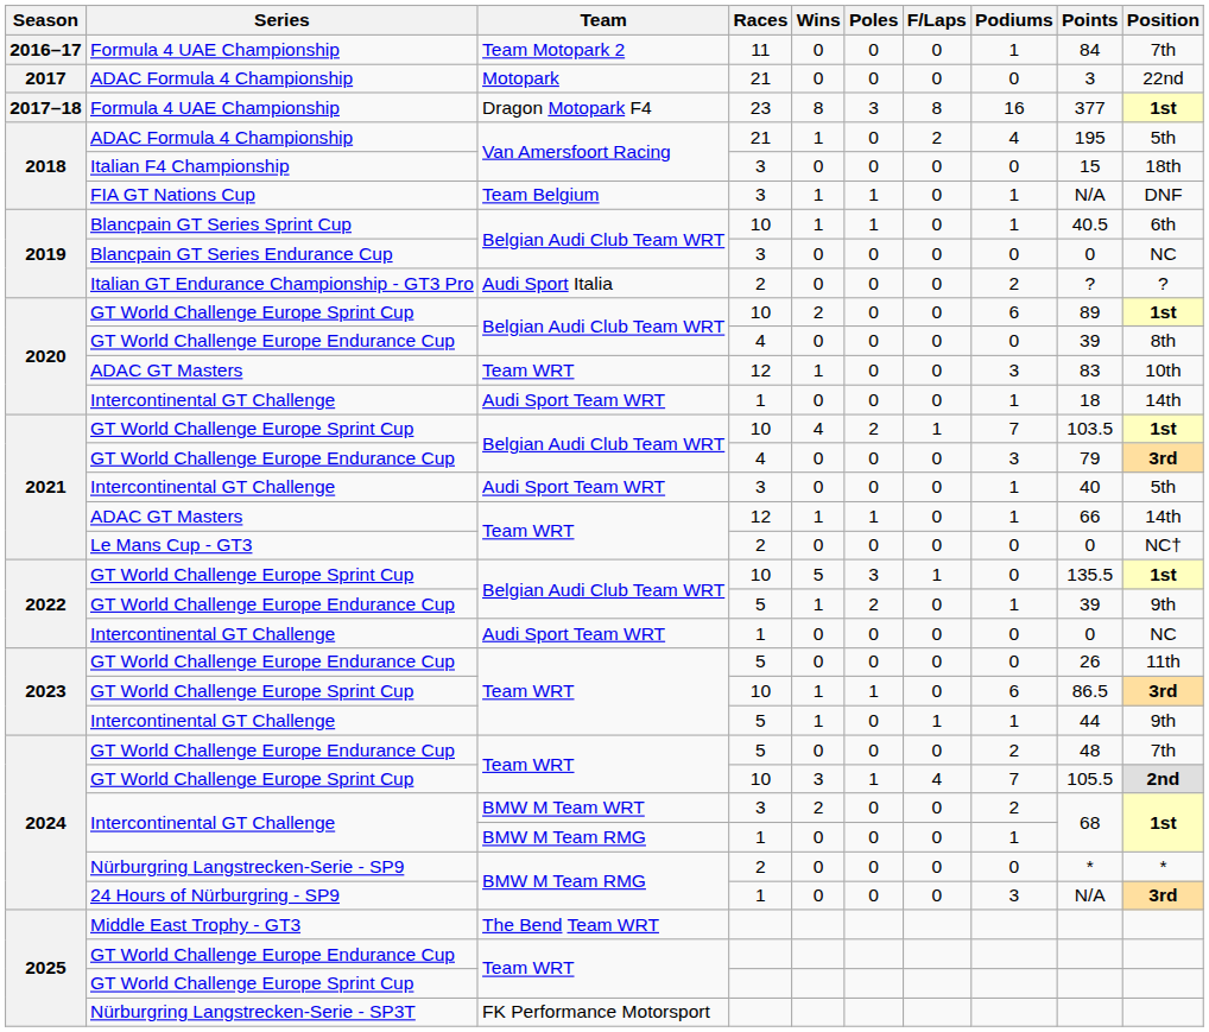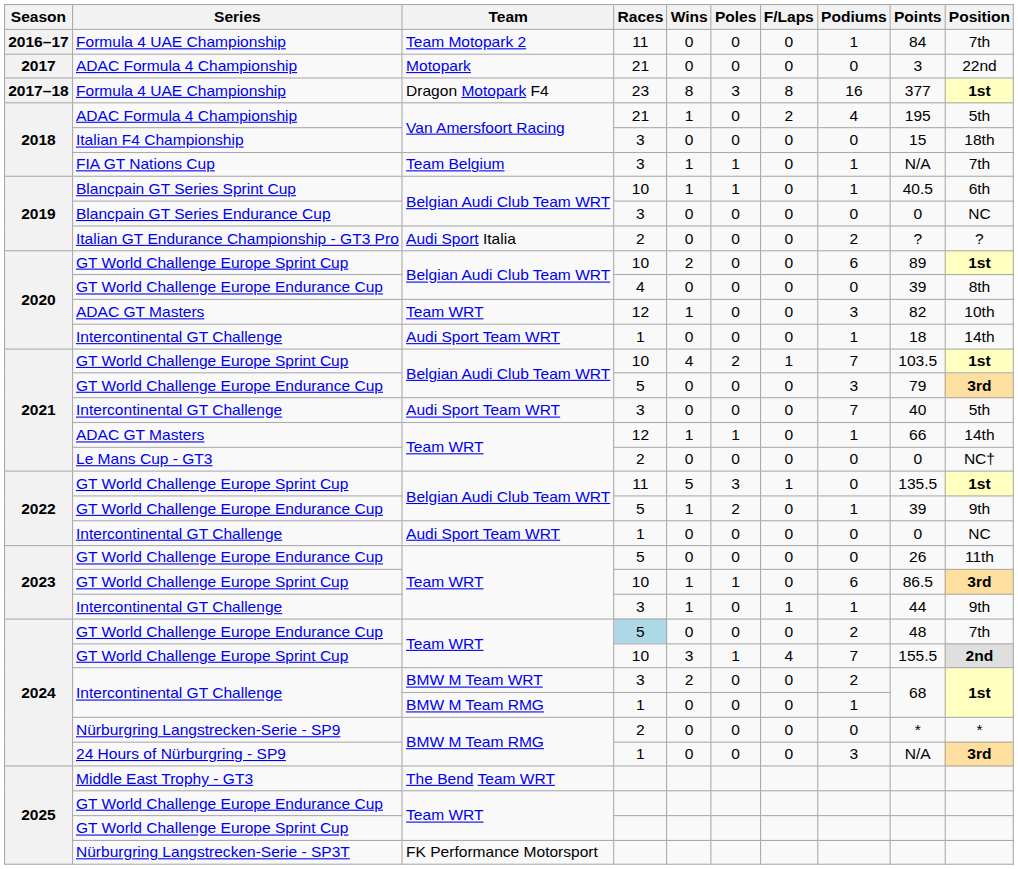FIA GT Nations Cup | Position: DNF -> 7th
2020 / ADAC GT Masters | Points: 83 -> 82
2021 / GT World Challenge Europe Endurance Cup | Races: 4 -> 5
2021 / Intercontinental GT Challenge | Podiums: 1 -> 7
2022 / GT World Challenge Europe Sprint Cup | Races: 10 -> 11
2023 / Intercontinental GT Challenge | Races: 5 -> 3
2024 / GT World Challenge Europe Endurance Cup | Races: no background -> lightblue background
2024 / GT World Challenge Europe Sprint Cup | Points: 105.5 -> 155.5
